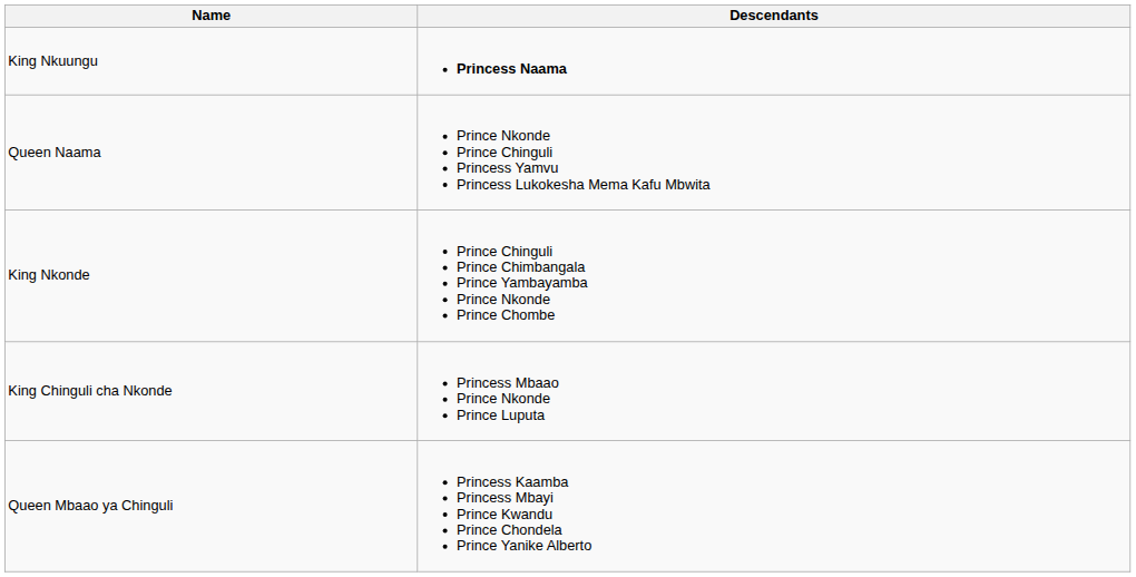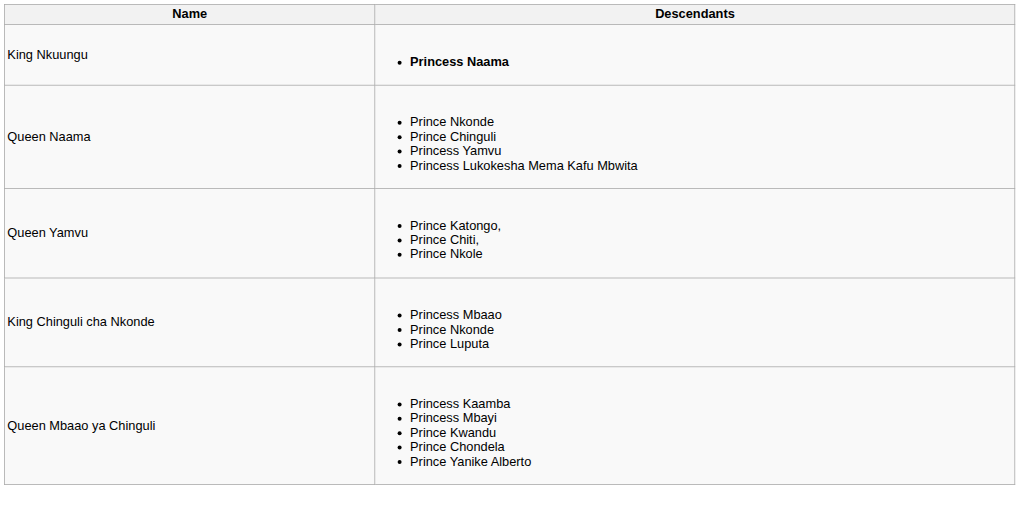+ row: Queen Yamvu | Prince Katongo, Prince Chiti, Prince Nkole
- row: King Nkonde | Prince Chinguli Prince Chimbangala Prince Yambayamba Prince Nkonde Prince Chombe
